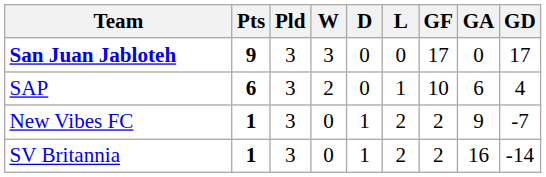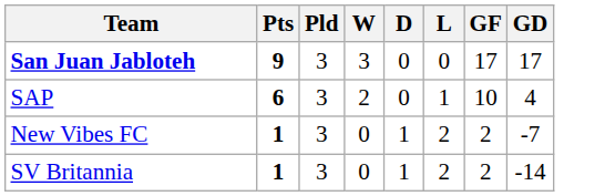- column: GA | 0 | 6 | 9 | 16
